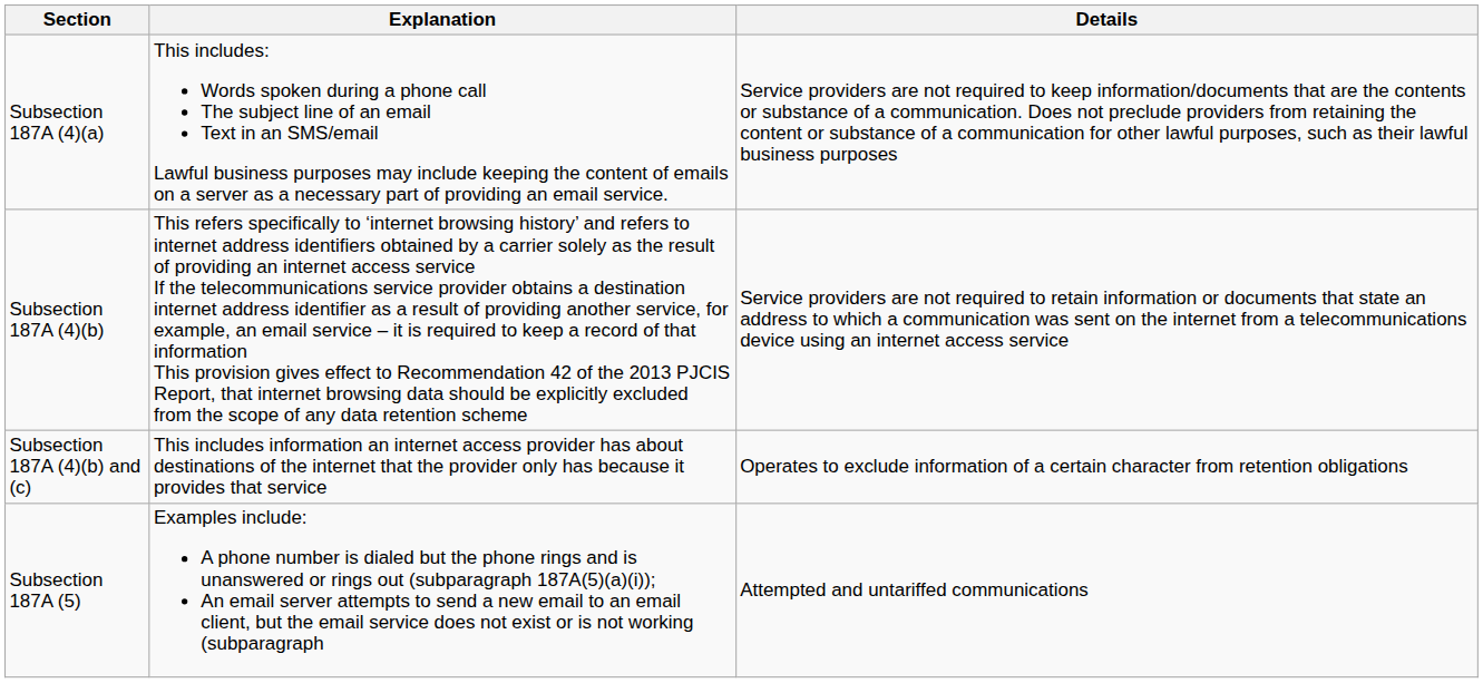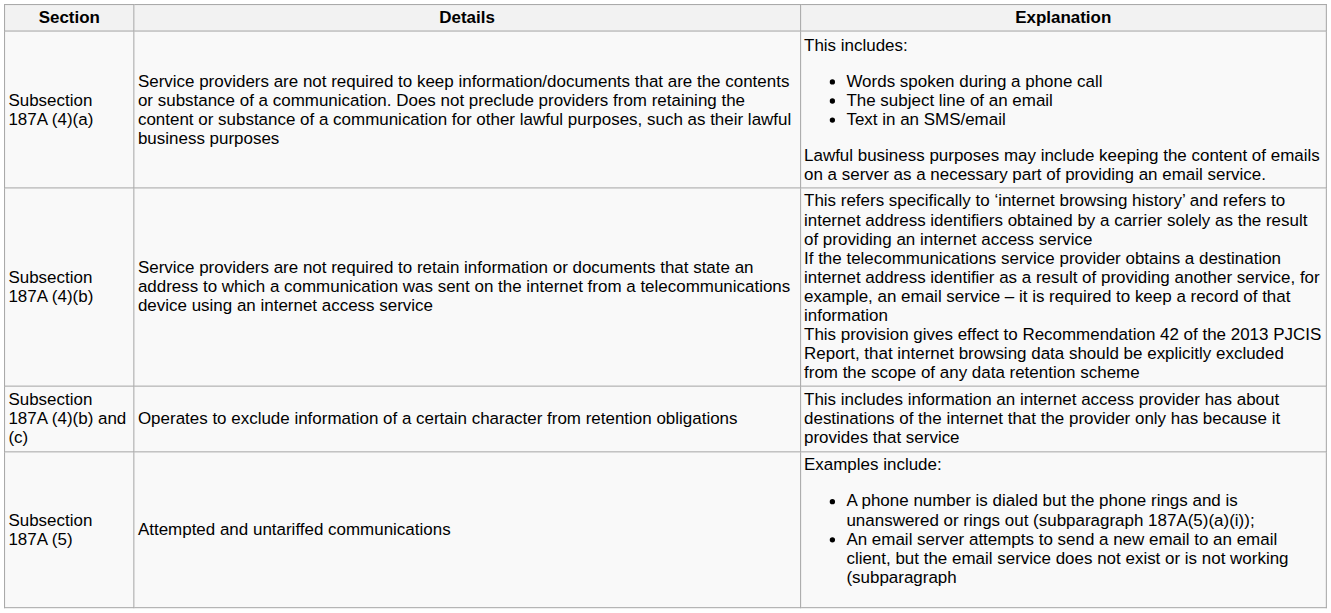columns swapped: Details <-> Explanation
